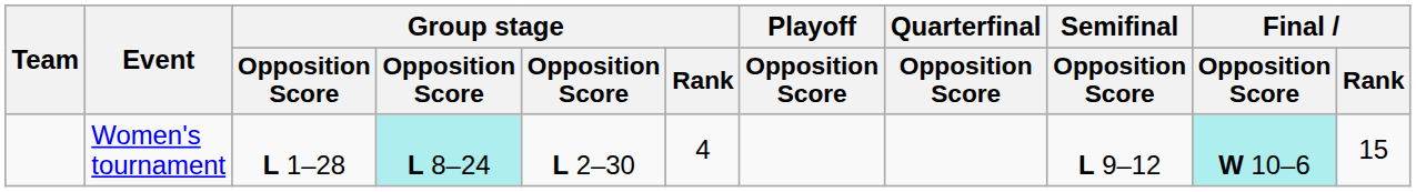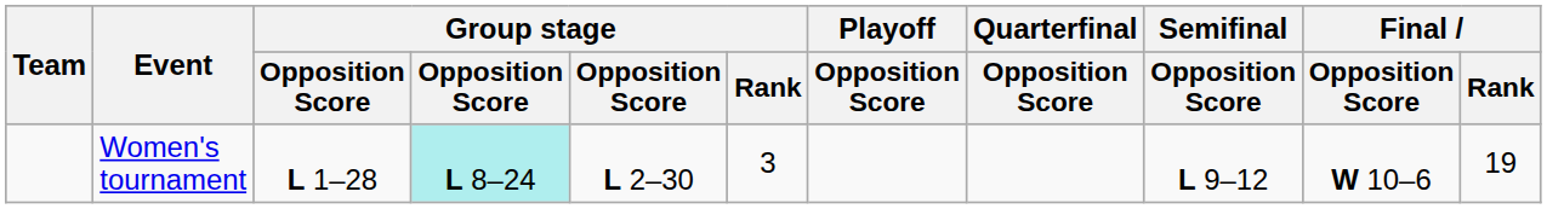Women's tournament | Group stage / Rank: 4 -> 3
Women's tournament | Final / Opposition Score: paleturquoise background -> no background
Women's tournament | Final / Rank: 15 -> 19
